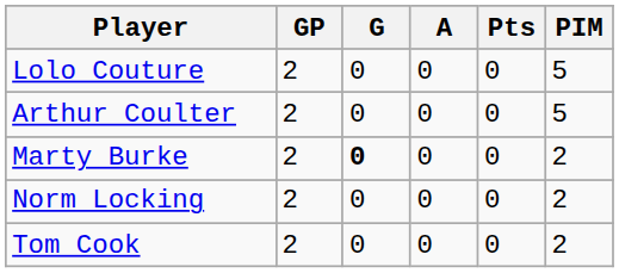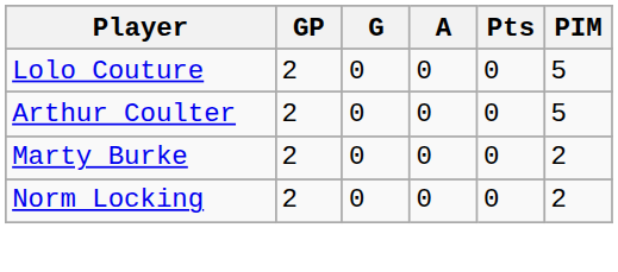Marty Burke | G: bold -> normal
- row: Tom Cook | 2 | 0 | 0 | 0 | 2
